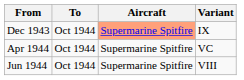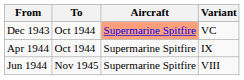Dec 1943 | Variant: IX -> VC
Apr 1944 | Variant: VC -> IX
Jun 1944 | To: Oct 1944 -> Nov 1945
